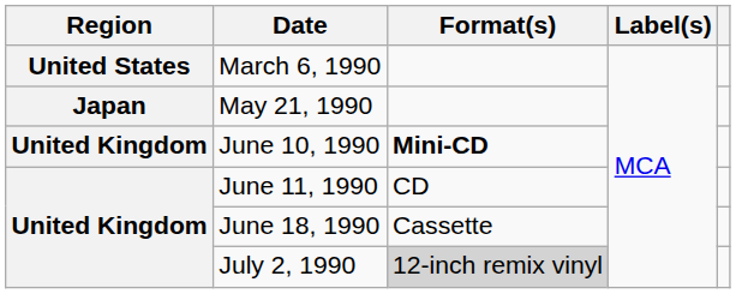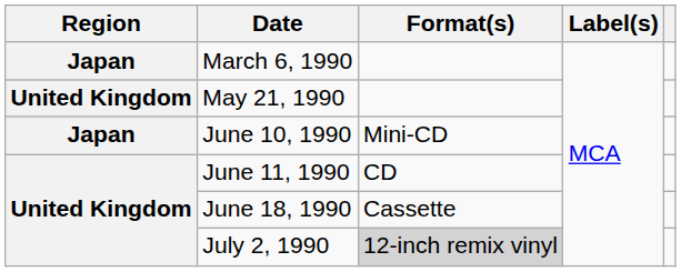March 6, 1990 | Region: United States -> Japan
May 21, 1990 | Region: Japan -> United Kingdom
June 10, 1990 | Region: United Kingdom -> Japan
June 10, 1990 | Format(s): bold -> normal
